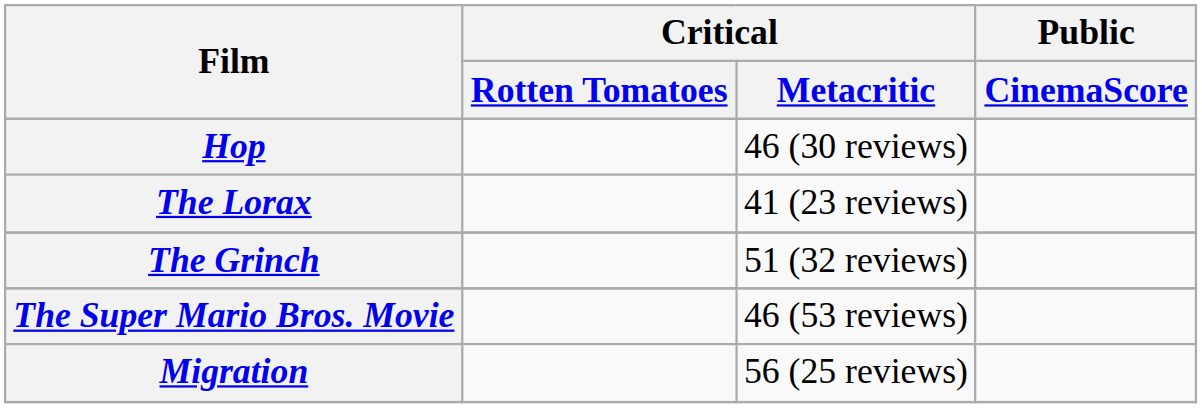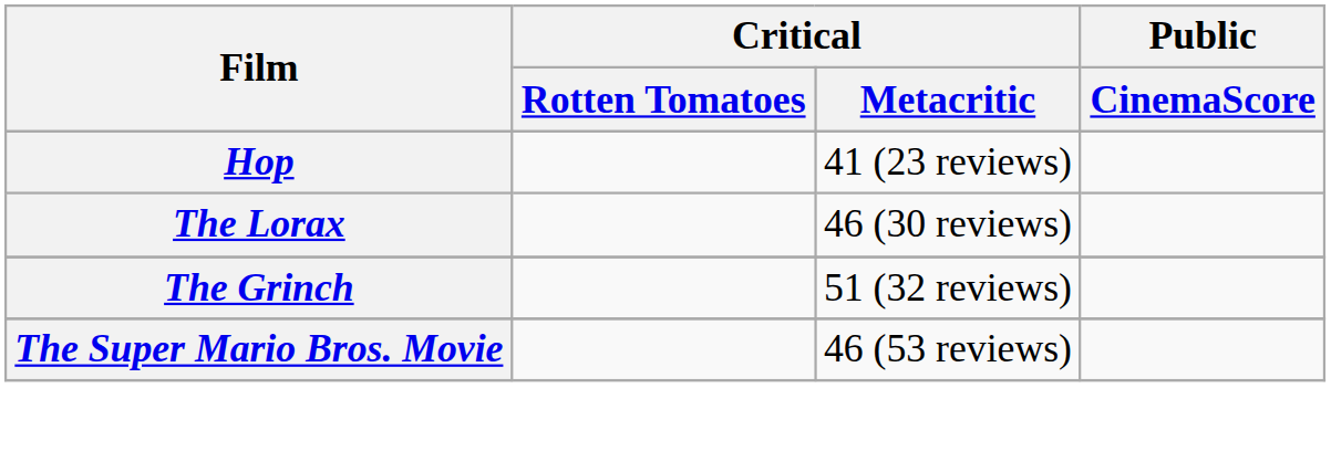Hop | Critical / Metacritic: 46 (30 reviews) -> 41 (23 reviews)
The Lorax | Critical / Metacritic: 41 (23 reviews) -> 46 (30 reviews)
- row: Migration | 56 (25 reviews)
